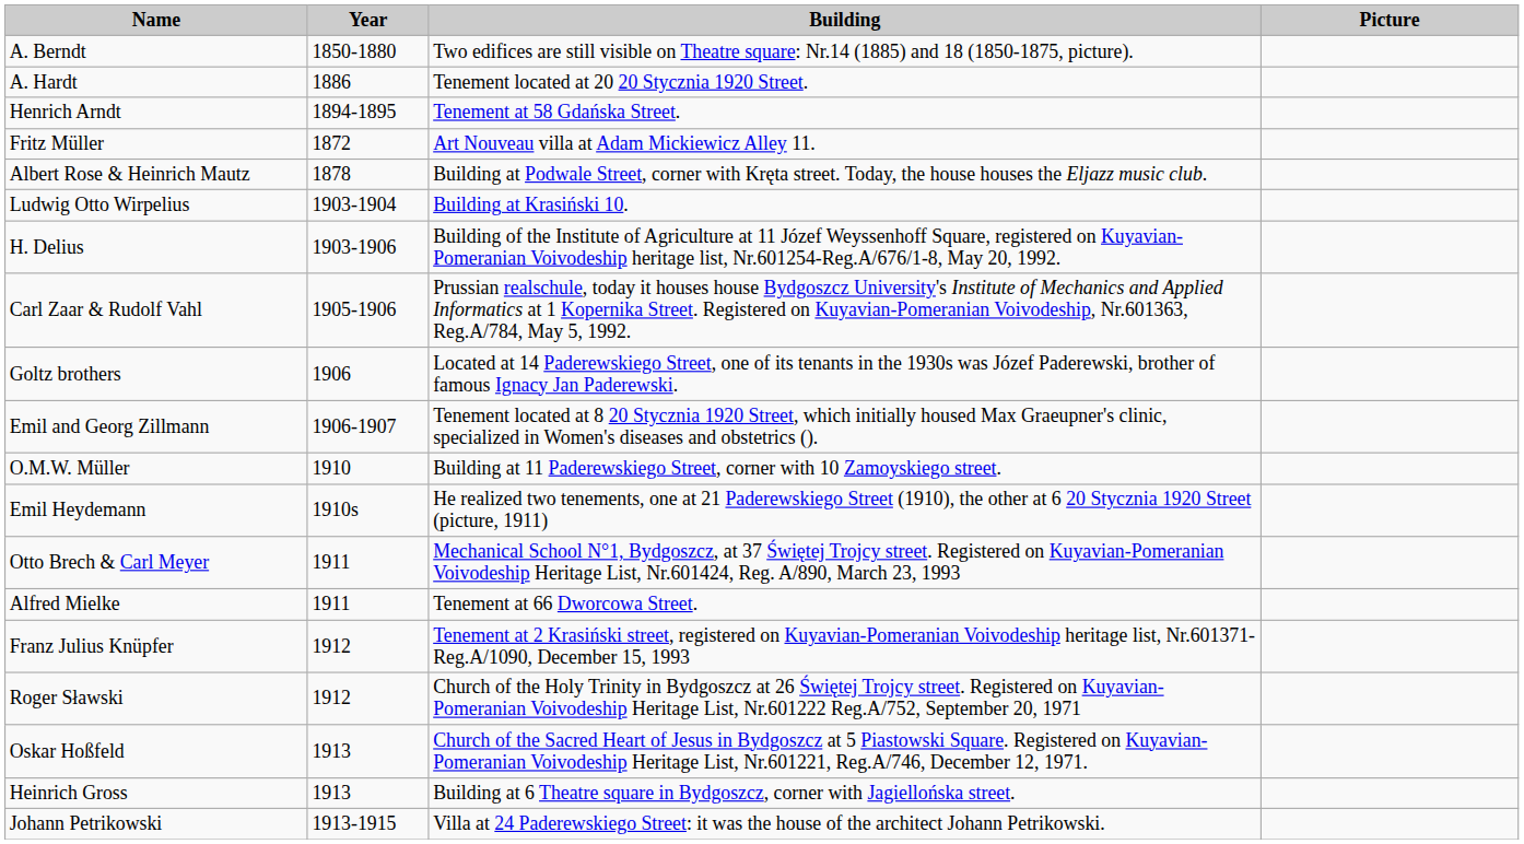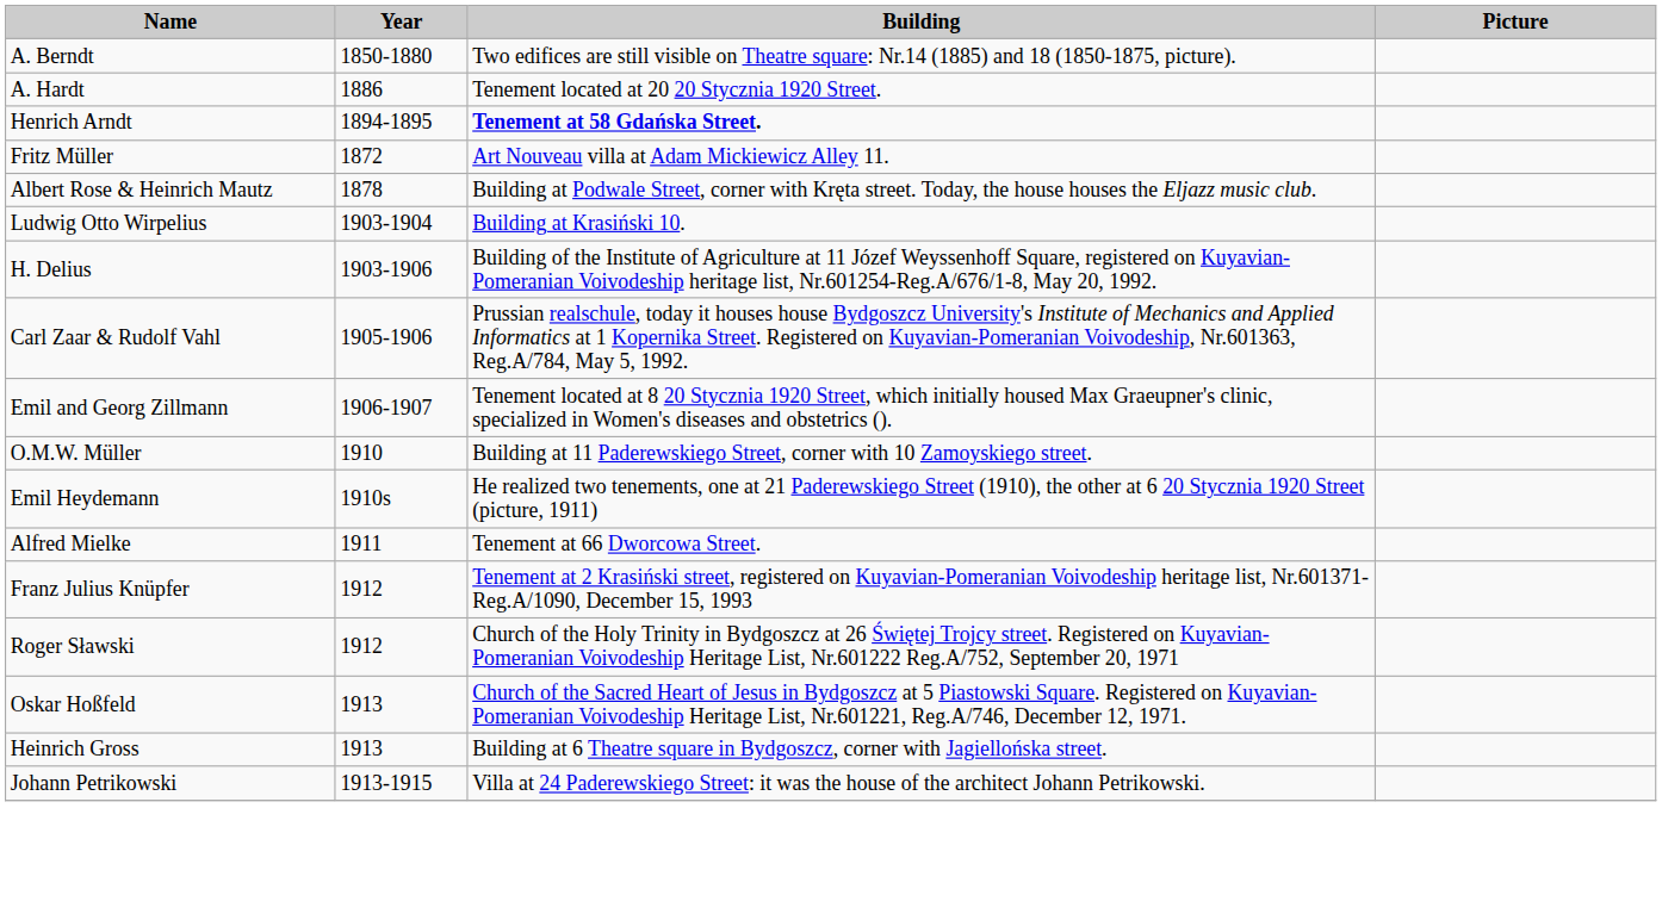Henrich Arndt | Building: normal -> bold
- row: Goltz brothers | 1906 | Located at 14 Paderewskiego Street, one of its tenants in the 1930s was Józef Paderewski, brother of famous Ignacy Jan Paderewski.
- row: Otto Brech & Carl Meyer | 1911 | Mechanical School N°1, Bydgoszcz, at 37 Świętej Trojcy street. Registered on Kuyavian-Pomeranian Voivodeship Heritage List, Nr.601424, Reg. A/890, March 23, 1993
